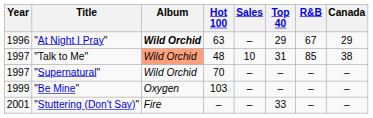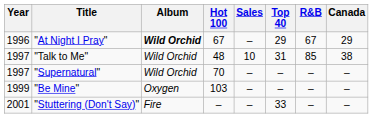"At Night I Pray" | Hot 100: 63 -> 67
"Talk to Me" | Album: lightsalmon background -> no background
